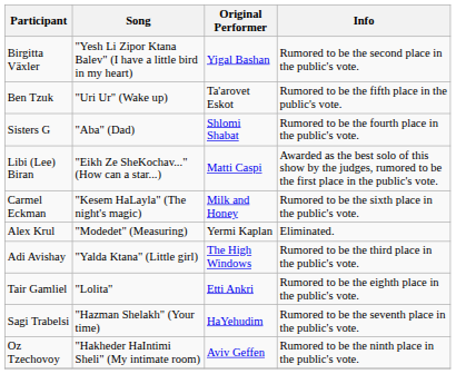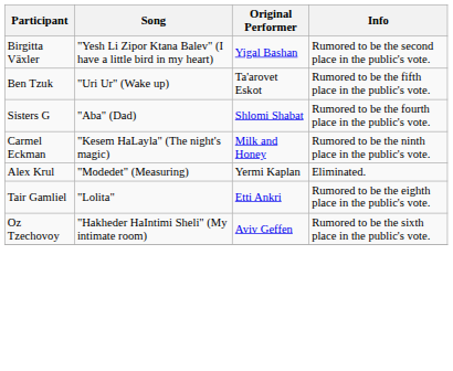- row: Libi (Lee) Biran | "Eikh Ze SheKochav..." (How can a star...) | Matti Caspi | Awarded as the best solo of this show by the judges, rumored to be the first place in the public's vote.
Carmel Eckman | Info: Rumored to be the sixth place in the public's vote. -> Rumored to be the ninth place in the public's vote.
- row: Adi Avishay | "Yalda Ktana" (Little girl) | The High Windows | Rumored to be the third place in the public's vote.
- row: Sagi Trabelsi | "Hazman Shelakh" (Your time) | HaYehudim | Rumored to be the seventh place in the public's vote.
Oz Tzechovoy | Info: Rumored to be the ninth place in the public's vote. -> Rumored to be the sixth place in the public's vote.
